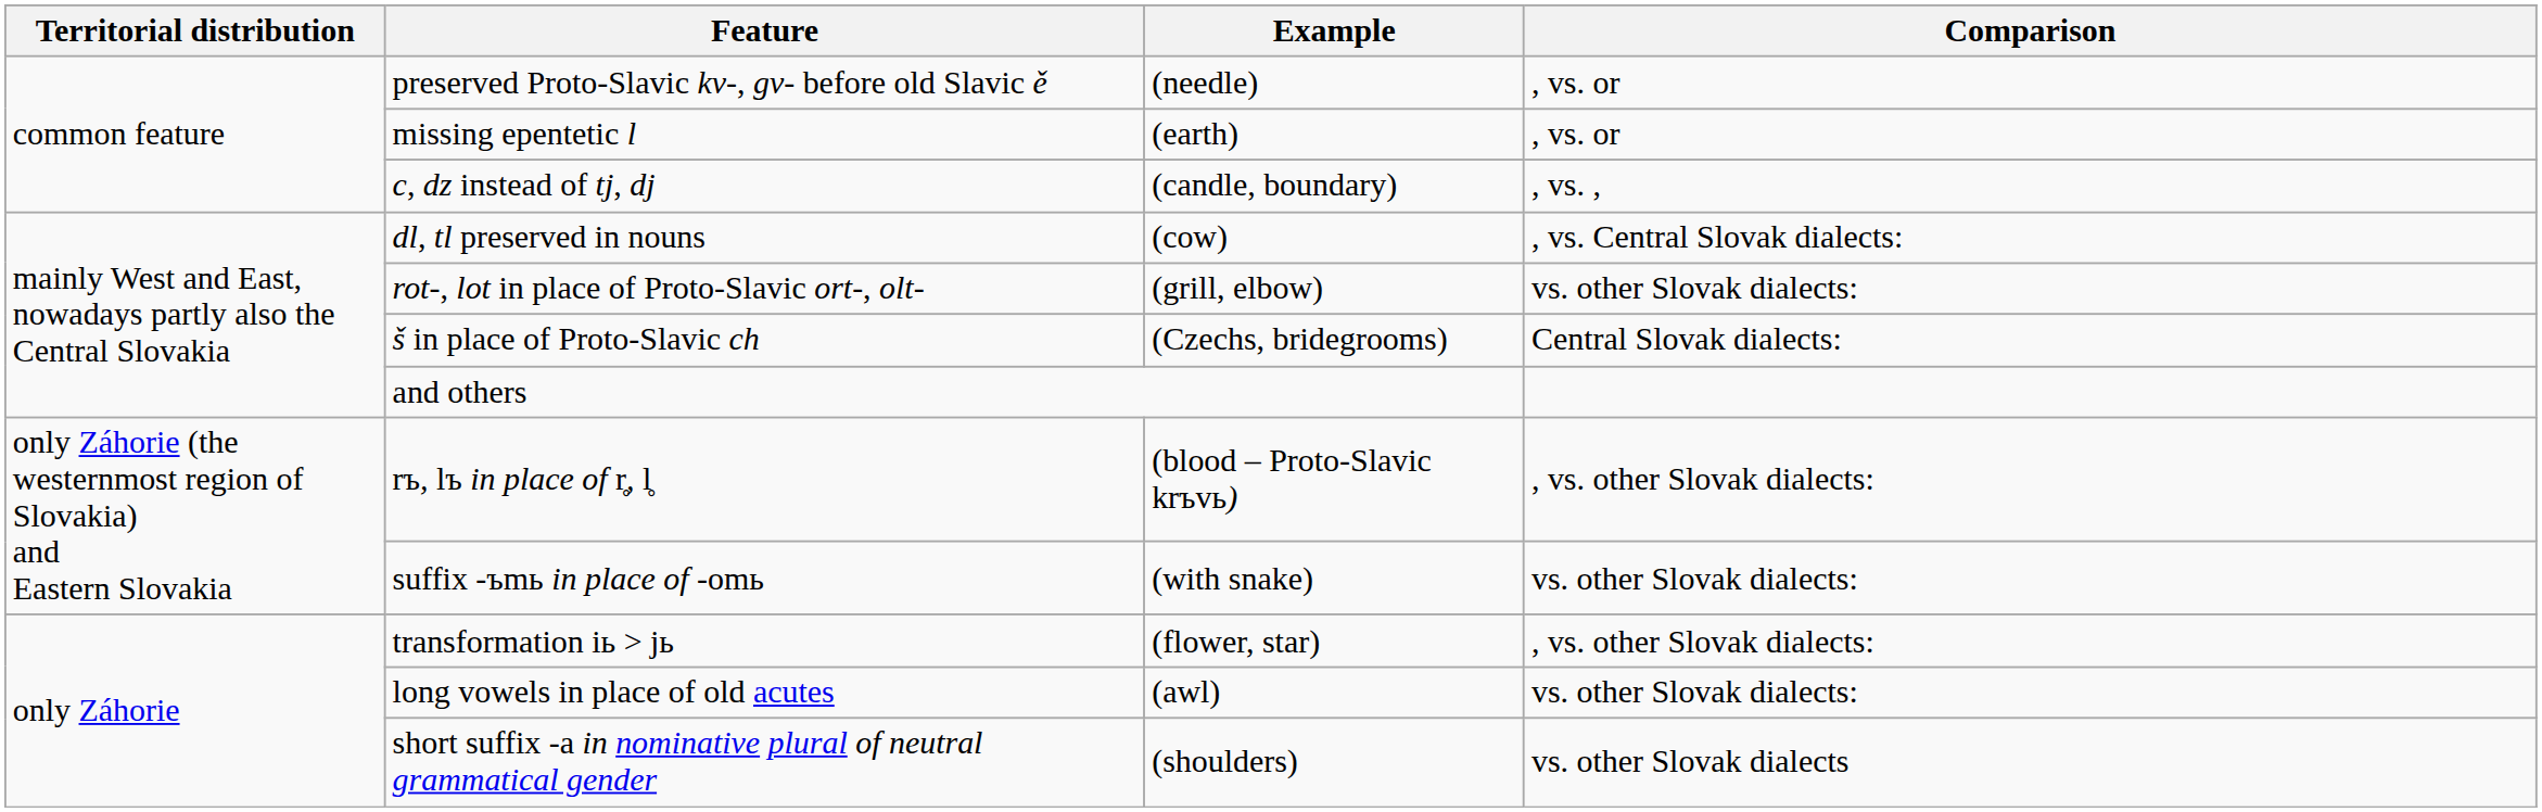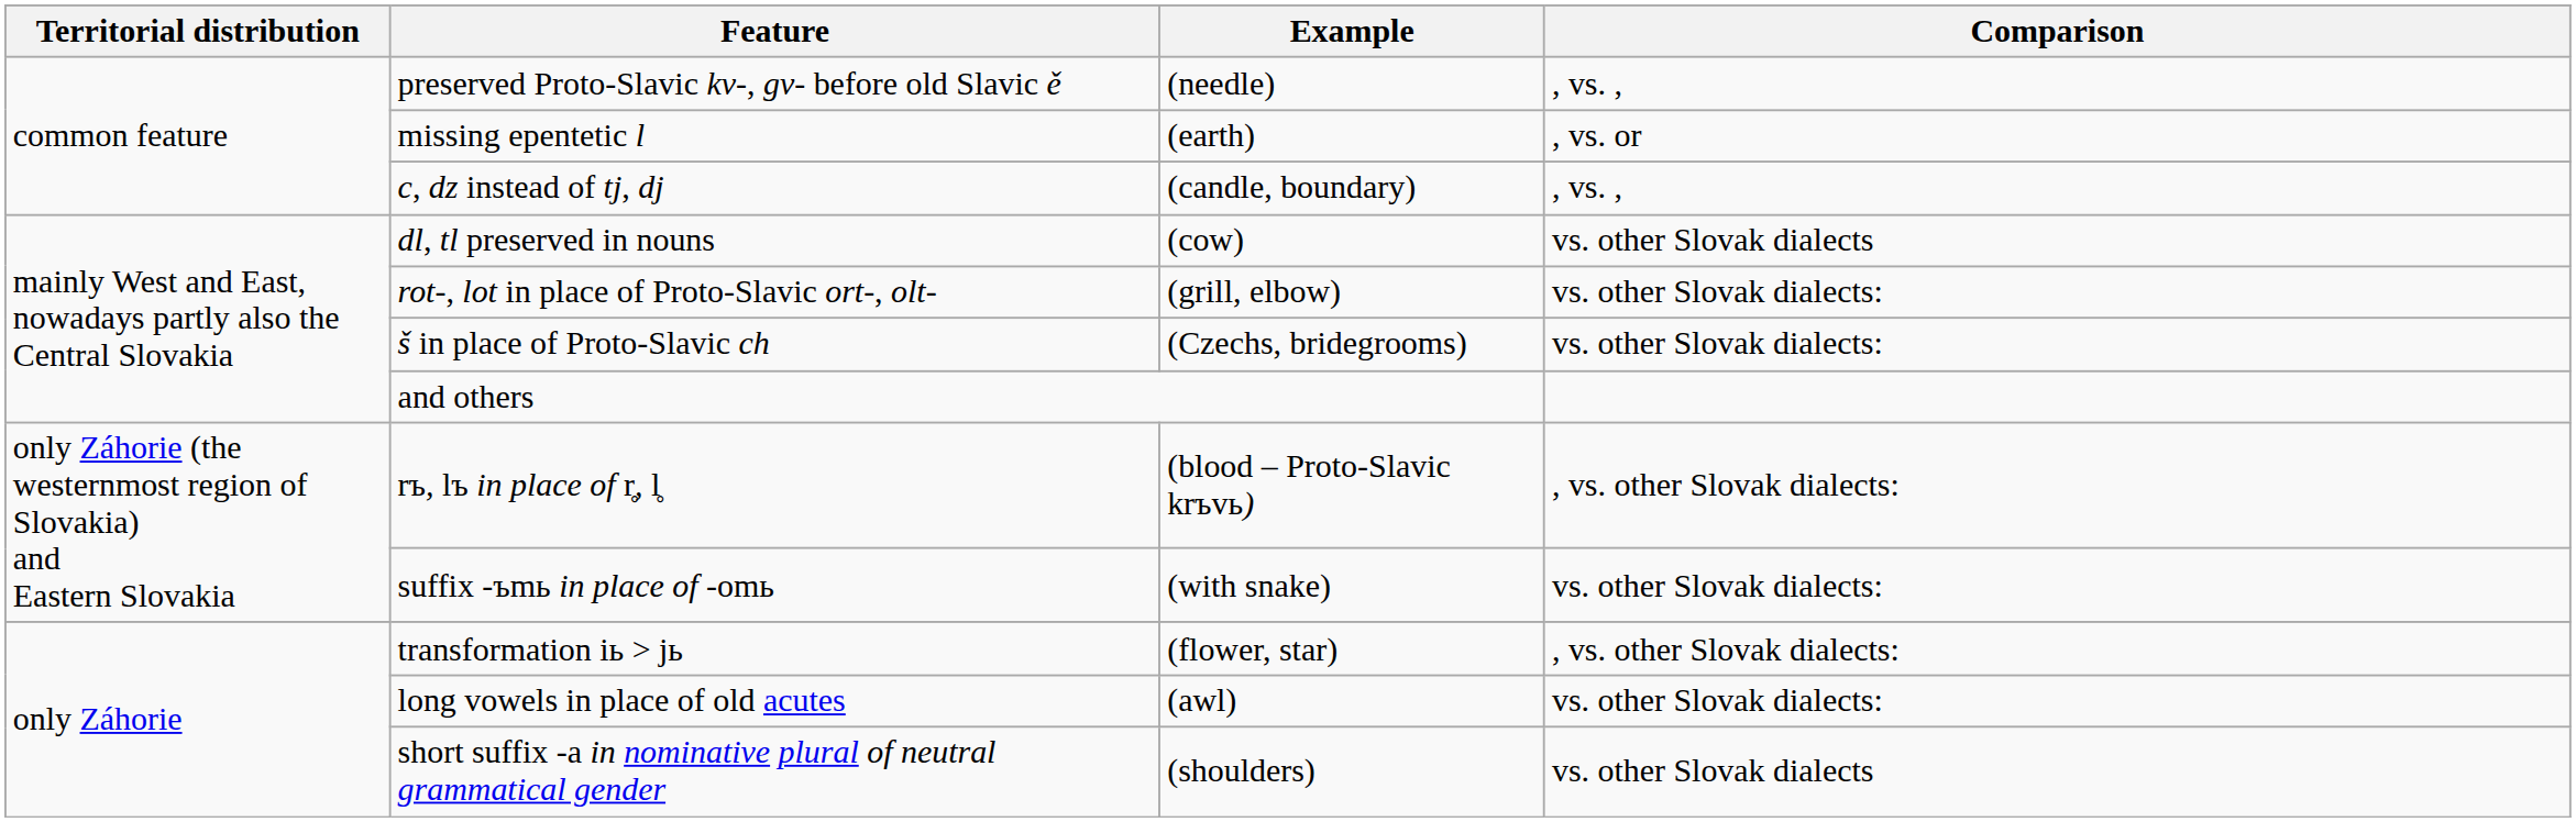preserved Proto-Slavic kv-, gv- before old Slavic ě | Comparison: , vs. or -> , vs. ,
dl, tl preserved in nouns | Comparison: , vs. Central Slovak dialects: -> vs. other Slovak dialects
š in place of Proto-Slavic ch | Comparison: Central Slovak dialects: -> vs. other Slovak dialects:
